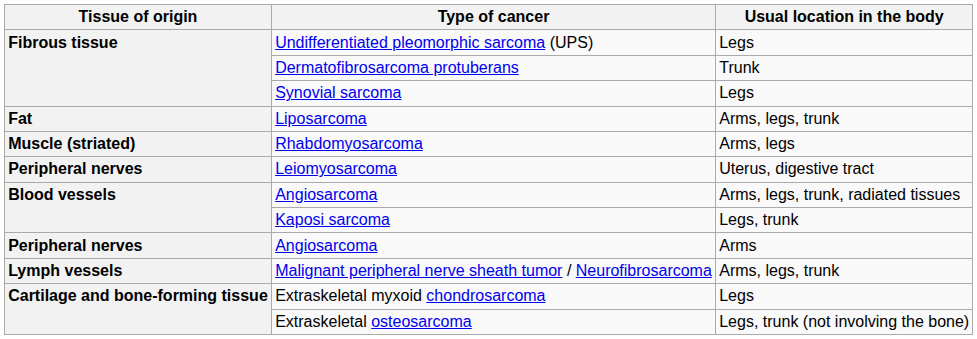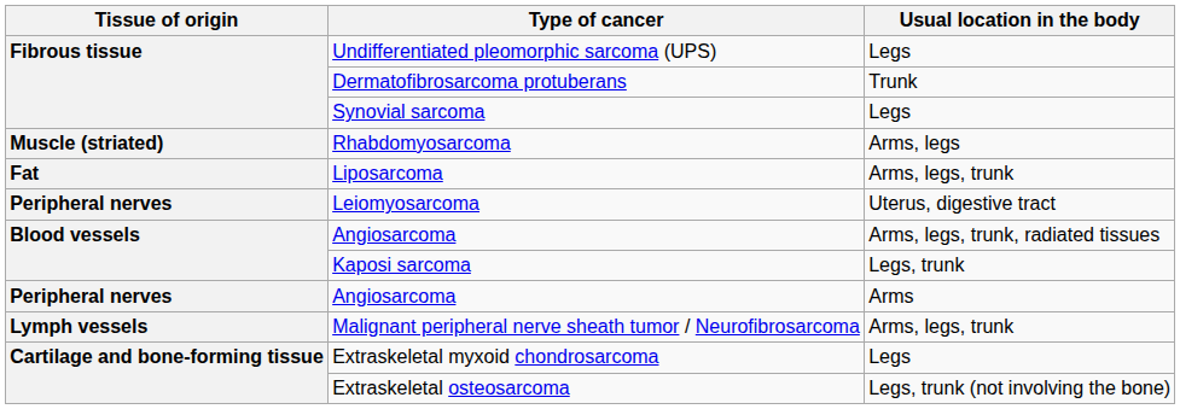rows swapped: Liposarcoma <-> Rhabdomyosarcoma
